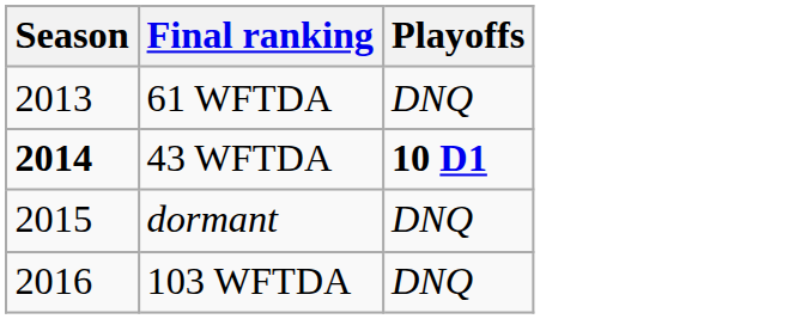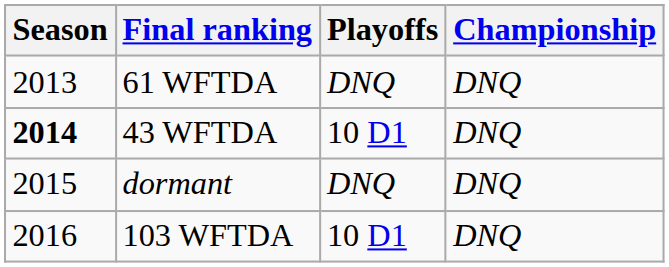+ column: Championship | DNQ | DNQ | DNQ | DNQ
43 WFTDA | Playoffs: bold -> normal
103 WFTDA | Playoffs: DNQ -> 10 D1
